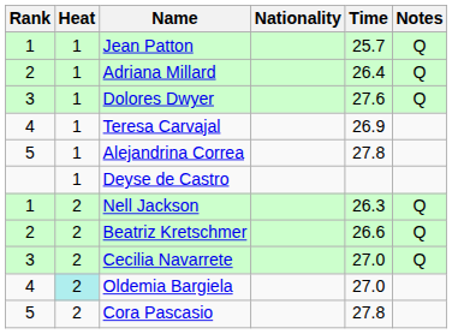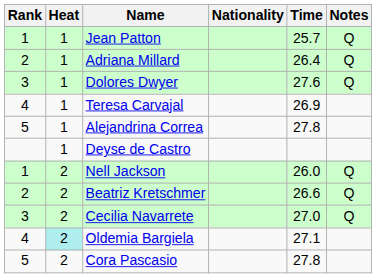Nell Jackson | Time: 26.3 -> 26.0
Oldemia Bargiela | Time: 27.0 -> 27.1
